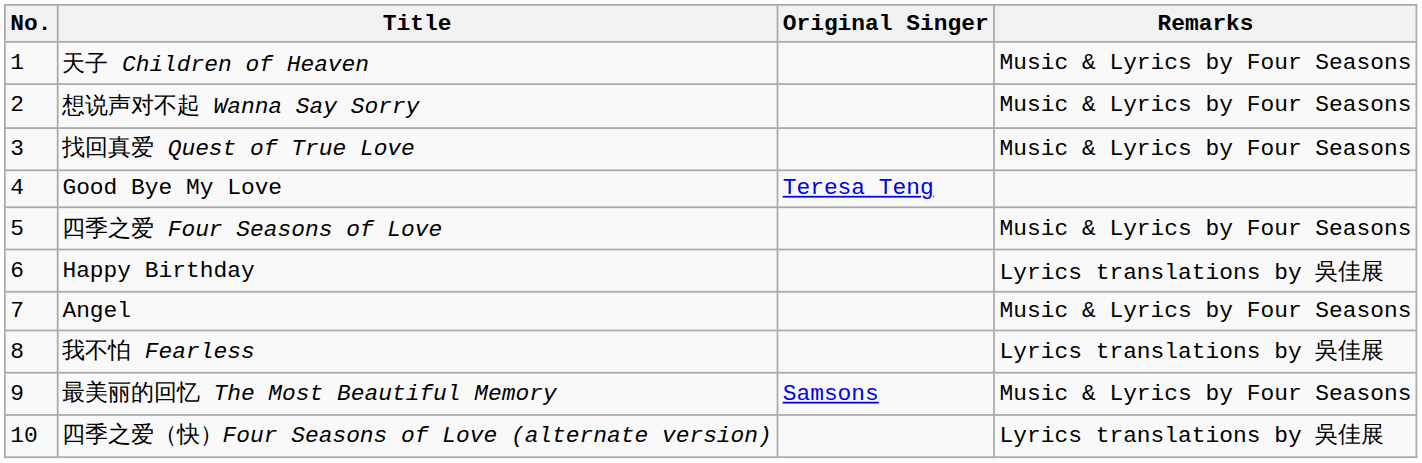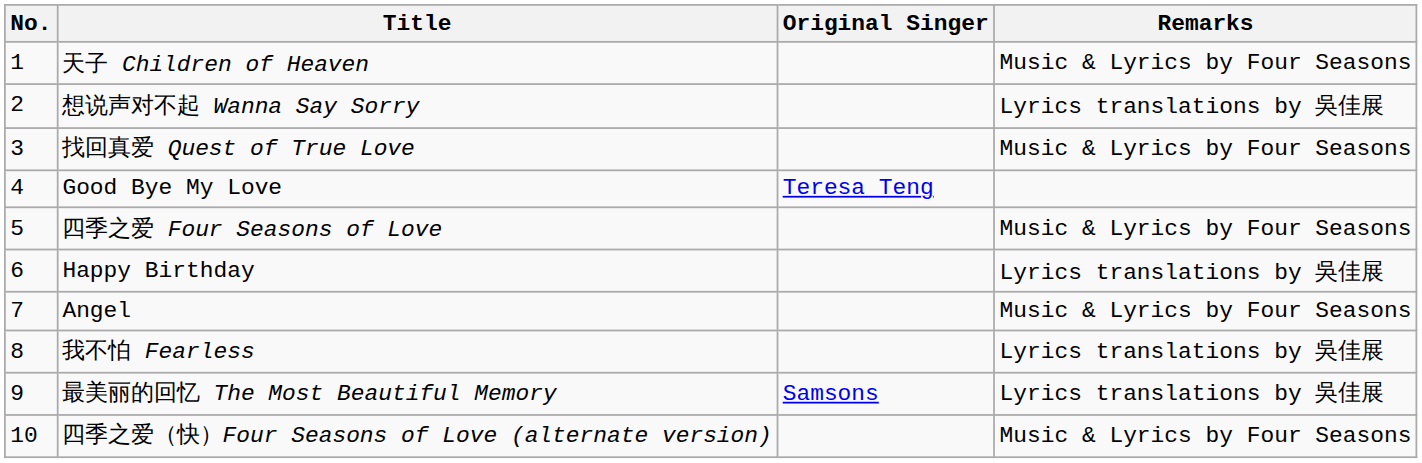想说声对不起 Wanna Say Sorry | Remarks: Music & Lyrics by Four Seasons -> Lyrics translations by 吳佳展
最美丽的回忆 The Most Beautiful Memory | Remarks: Music & Lyrics by Four Seasons -> Lyrics translations by 吳佳展
四季之爱（快）Four Seasons of Love (alternate version) | Remarks: Lyrics translations by 吳佳展 -> Music & Lyrics by Four Seasons
